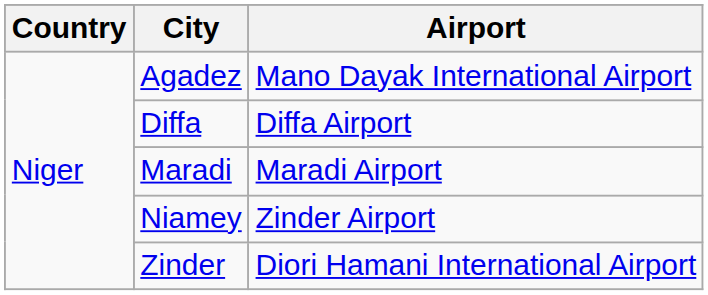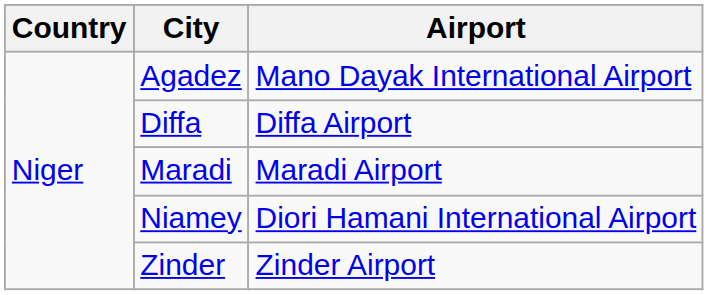Niamey | Airport: Zinder Airport -> Diori Hamani International Airport
Zinder | Airport: Diori Hamani International Airport -> Zinder Airport
